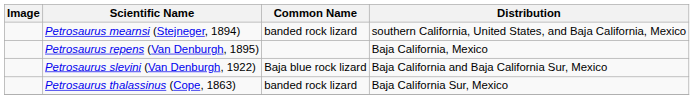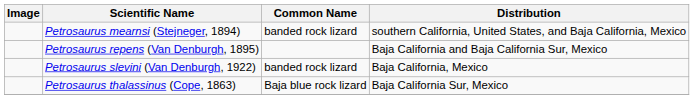Petrosaurus repens (Van Denburgh, 1895) | Distribution: Baja California, Mexico -> Baja California and Baja California Sur, Mexico
Petrosaurus slevini (Van Denburgh, 1922) | Common Name: Baja blue rock lizard -> banded rock lizard
Petrosaurus slevini (Van Denburgh, 1922) | Distribution: Baja California and Baja California Sur, Mexico -> Baja California, Mexico
Petrosaurus thalassinus (Cope, 1863) | Common Name: banded rock lizard -> Baja blue rock lizard
